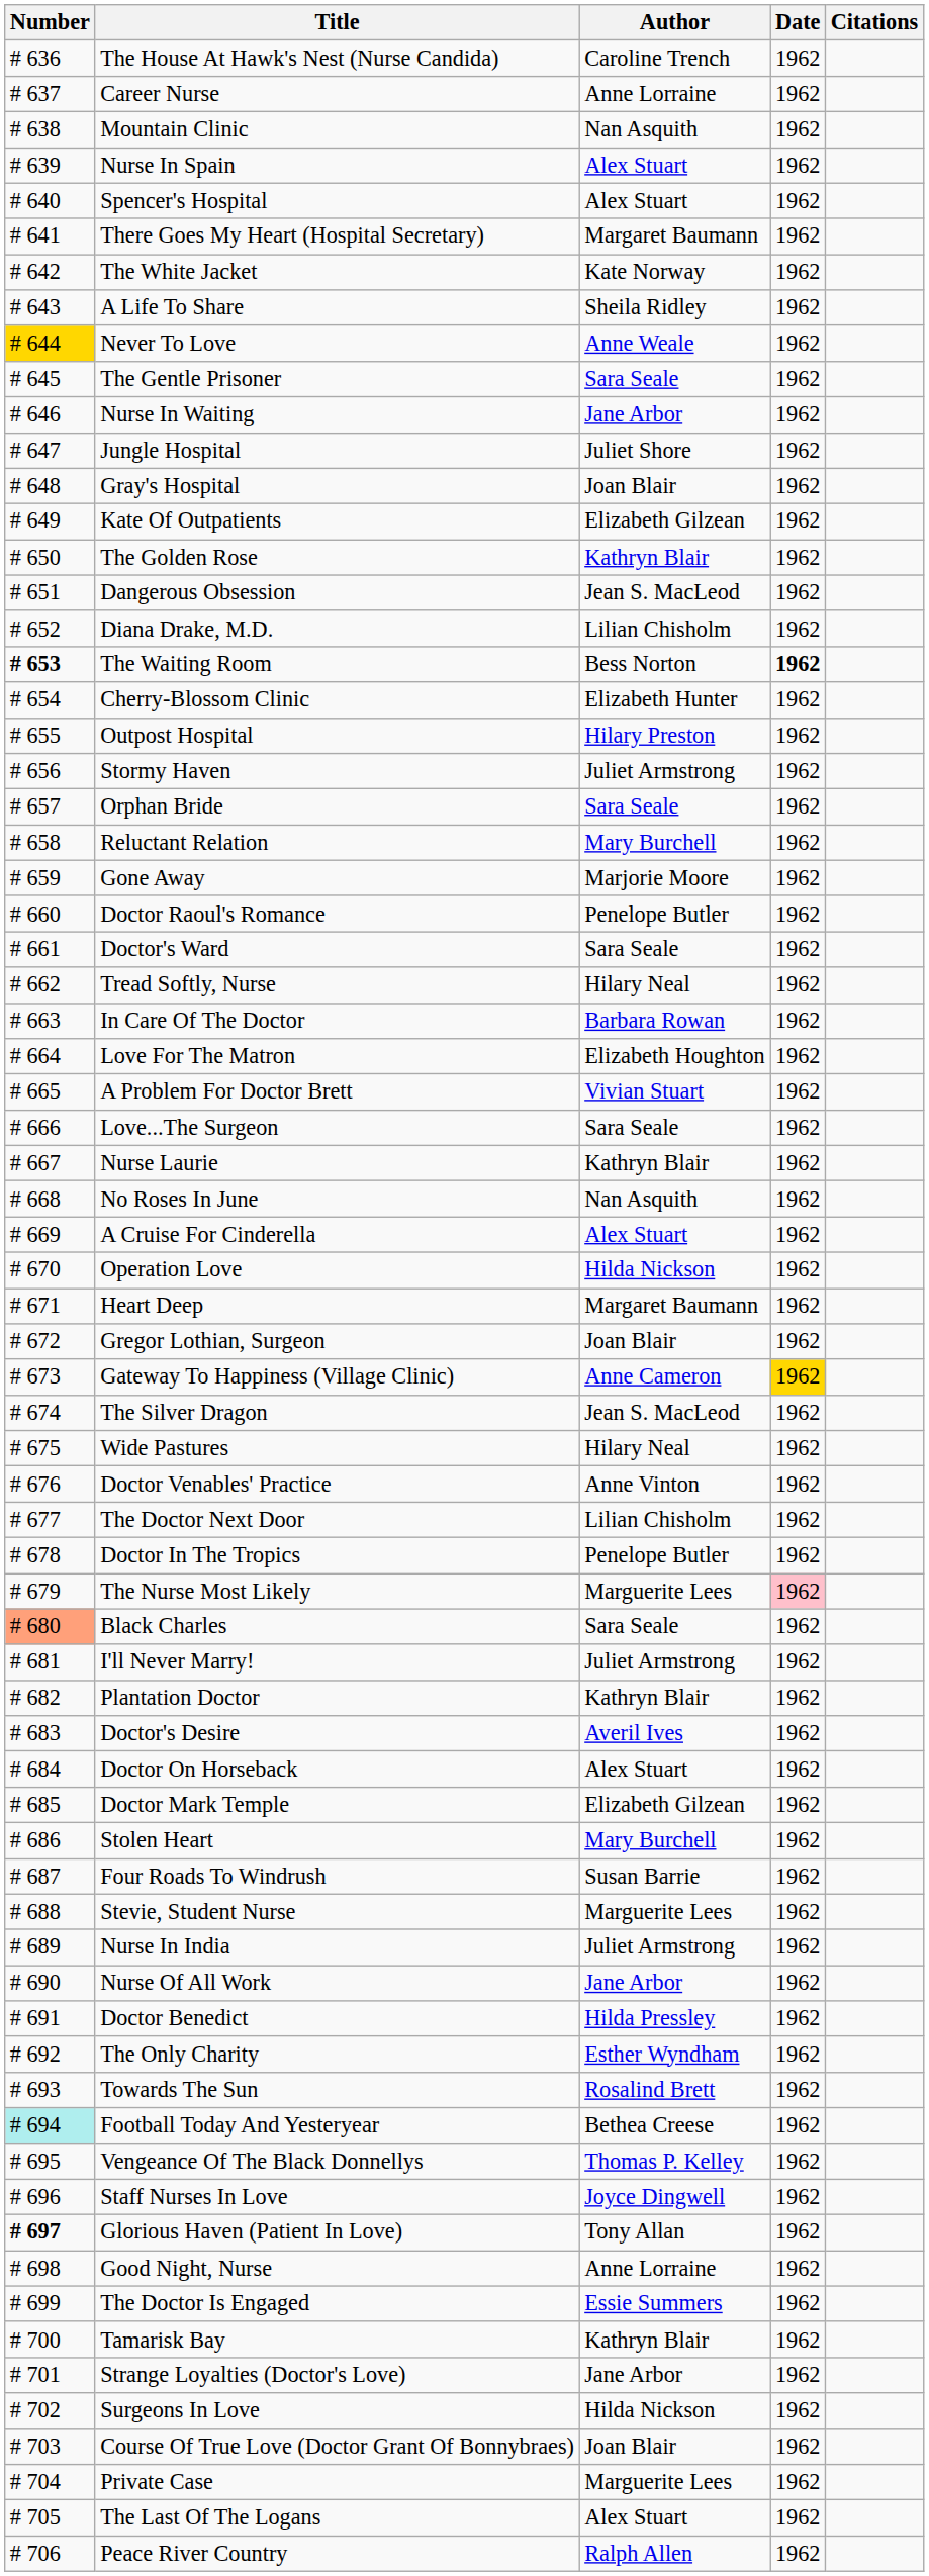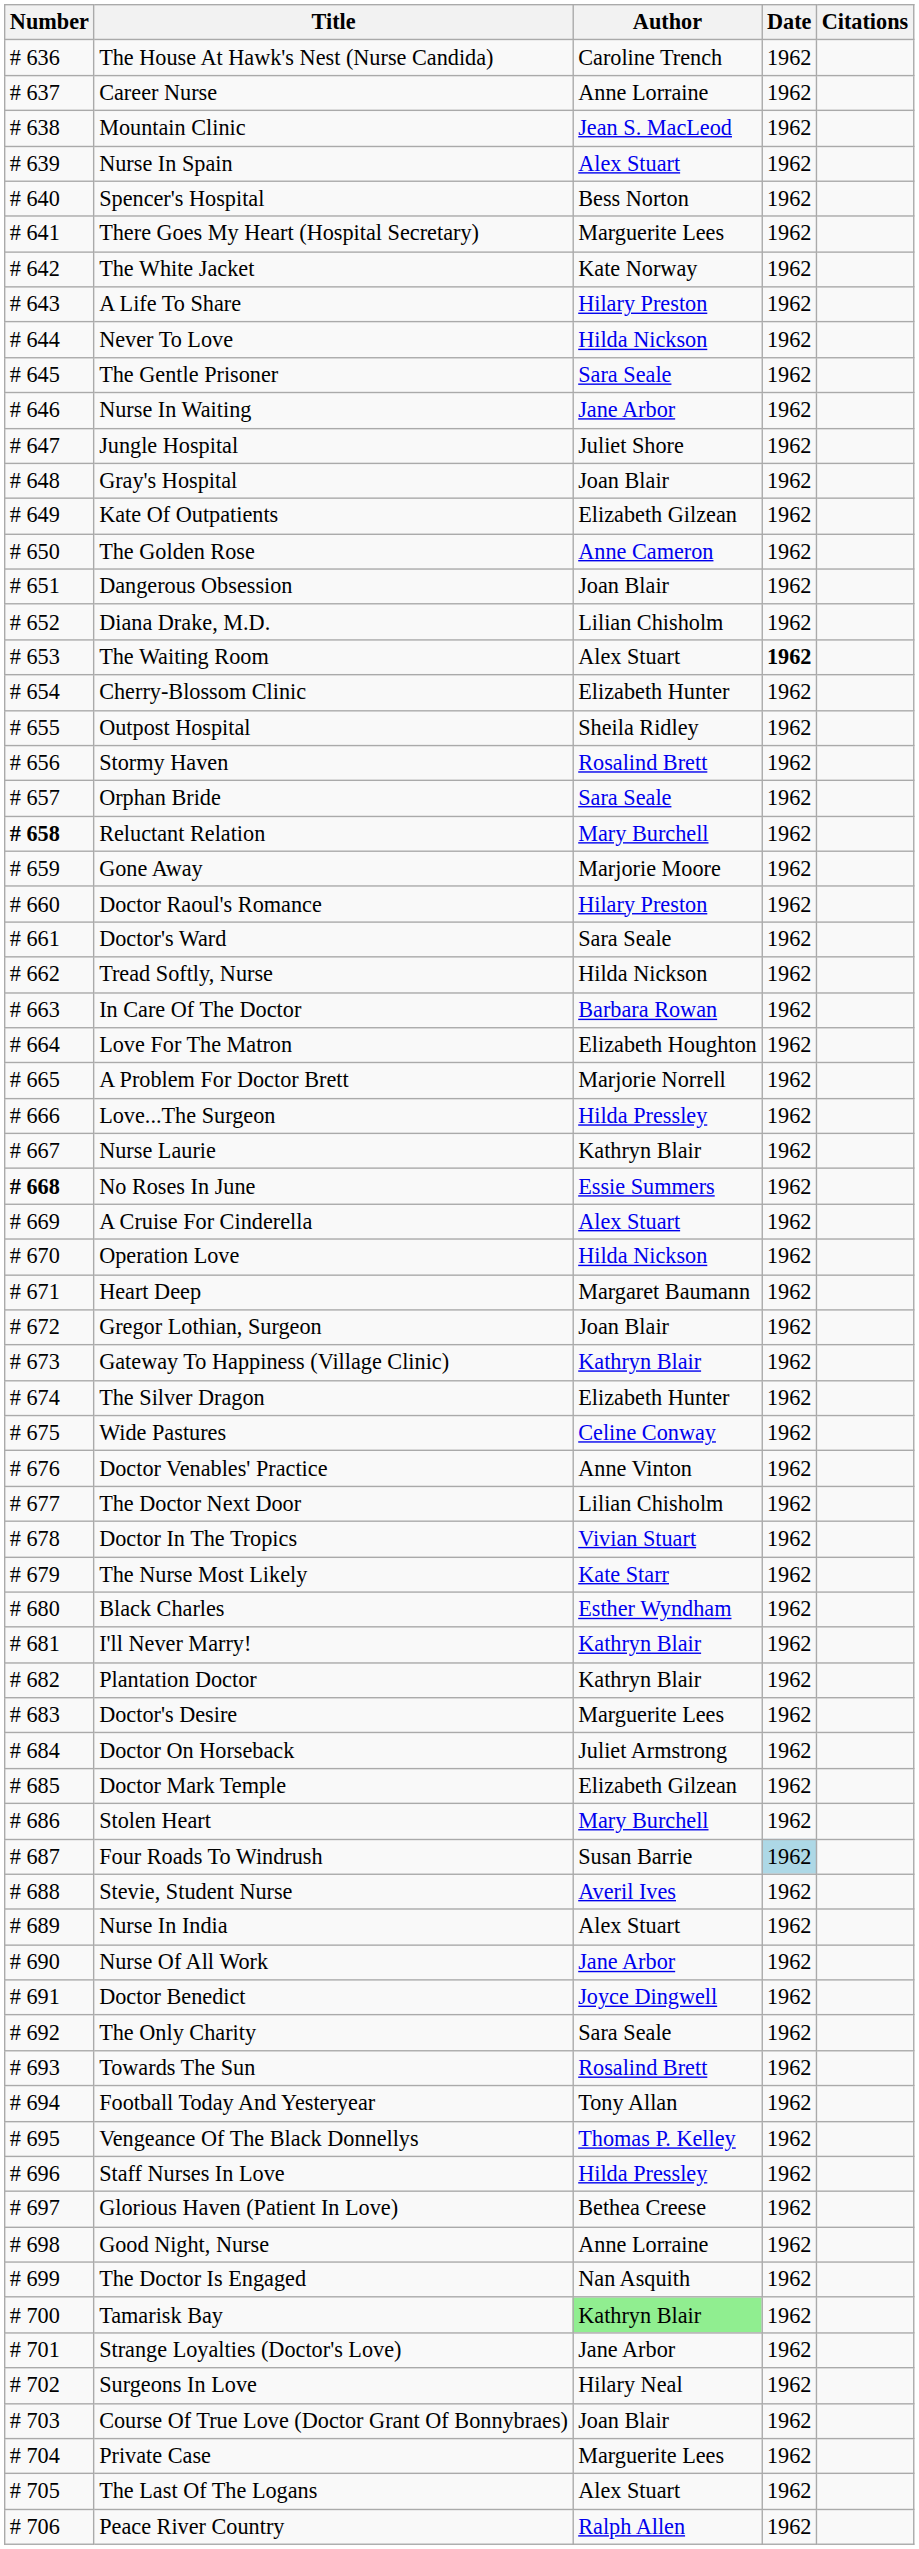Mountain Clinic | Author: Nan Asquith -> Jean S. MacLeod
Spencer's Hospital | Author: Alex Stuart -> Bess Norton
There Goes My Heart (Hospital Secretary) | Author: Margaret Baumann -> Marguerite Lees
A Life To Share | Author: Sheila Ridley -> Hilary Preston
Never To Love | Number: gold background -> no background
Never To Love | Author: Anne Weale -> Hilda Nickson
The Golden Rose | Author: Kathryn Blair -> Anne Cameron
Dangerous Obsession | Author: Jean S. MacLeod -> Joan Blair
The Waiting Room | Number: bold -> normal
The Waiting Room | Author: Bess Norton -> Alex Stuart
Outpost Hospital | Author: Hilary Preston -> Sheila Ridley
Stormy Haven | Author: Juliet Armstrong -> Rosalind Brett
Reluctant Relation | Number: normal -> bold
Doctor Raoul's Romance | Author: Penelope Butler -> Hilary Preston
Tread Softly, Nurse | Author: Hilary Neal -> Hilda Nickson
A Problem For Doctor Brett | Author: Vivian Stuart -> Marjorie Norrell
Love...The Surgeon | Author: Sara Seale -> Hilda Pressley
No Roses In June | Number: normal -> bold
No Roses In June | Author: Nan Asquith -> Essie Summers
Gateway To Happiness (Village Clinic) | Author: Anne Cameron -> Kathryn Blair
Gateway To Happiness (Village Clinic) | Date: gold background -> no background
The Silver Dragon | Author: Jean S. MacLeod -> Elizabeth Hunter
Wide Pastures | Author: Hilary Neal -> Celine Conway
Doctor In The Tropics | Author: Penelope Butler -> Vivian Stuart
The Nurse Most Likely | Author: Marguerite Lees -> Kate Starr
The Nurse Most Likely | Date: pink background -> no background
Black Charles | Number: lightsalmon background -> no background
Black Charles | Author: Sara Seale -> Esther Wyndham
I'll Never Marry! | Author: Juliet Armstrong -> Kathryn Blair
Doctor's Desire | Author: Averil Ives -> Marguerite Lees
Doctor On Horseback | Author: Alex Stuart -> Juliet Armstrong
Four Roads To Windrush | Date: no background -> lightblue background
Stevie, Student Nurse | Author: Marguerite Lees -> Averil Ives
Nurse In India | Author: Juliet Armstrong -> Alex Stuart
Doctor Benedict | Author: Hilda Pressley -> Joyce Dingwell
The Only Charity | Author: Esther Wyndham -> Sara Seale
Football Today And Yesteryear | Number: paleturquoise background -> no background
Football Today And Yesteryear | Author: Bethea Creese -> Tony Allan
Staff Nurses In Love | Author: Joyce Dingwell -> Hilda Pressley
Glorious Haven (Patient In Love) | Number: bold -> normal
Glorious Haven (Patient In Love) | Author: Tony Allan -> Bethea Creese
The Doctor Is Engaged | Author: Essie Summers -> Nan Asquith
Tamarisk Bay | Author: no background -> lightgreen background
Surgeons In Love | Author: Hilda Nickson -> Hilary Neal
